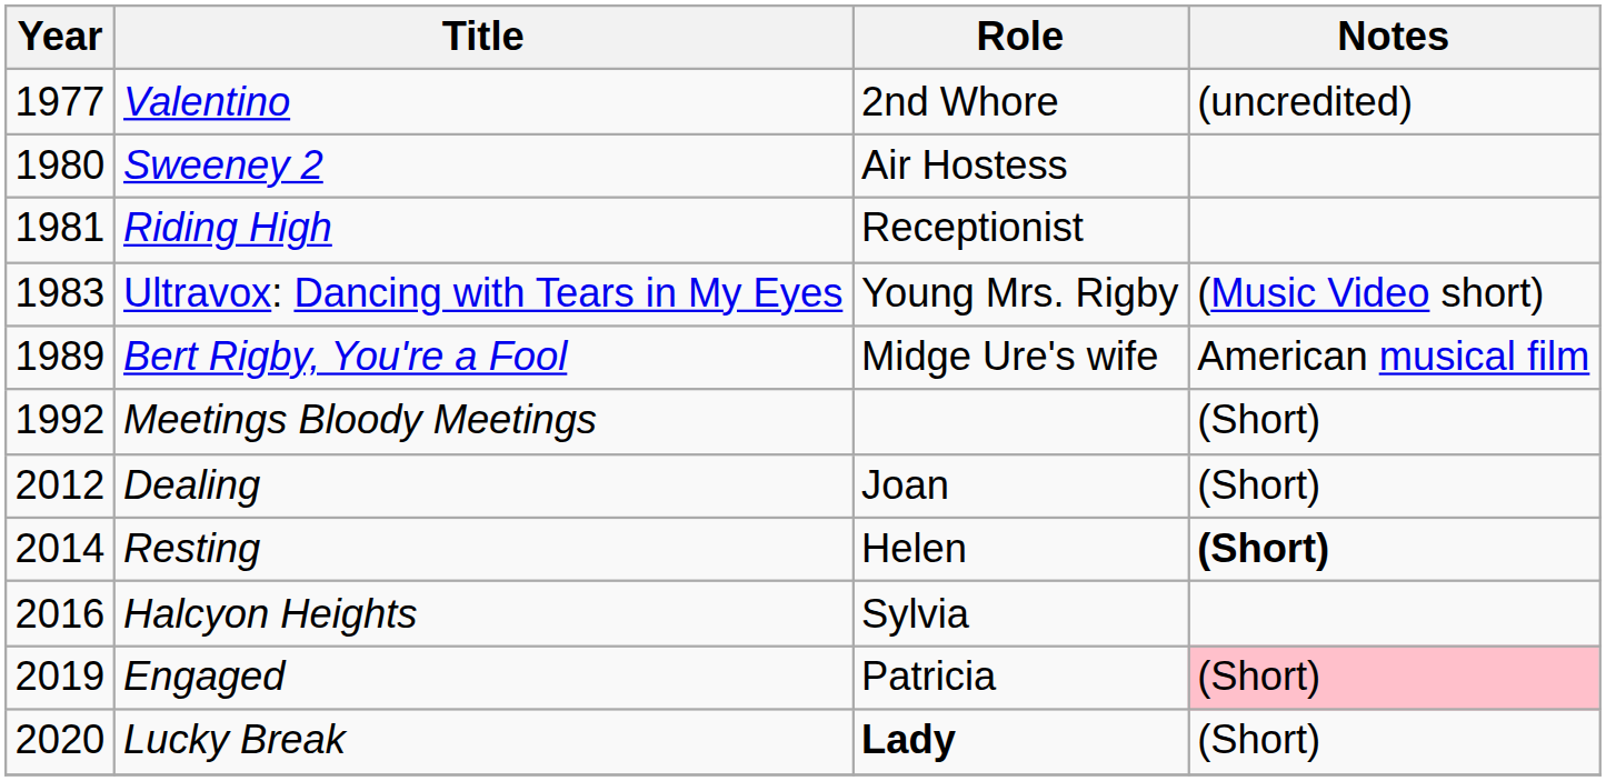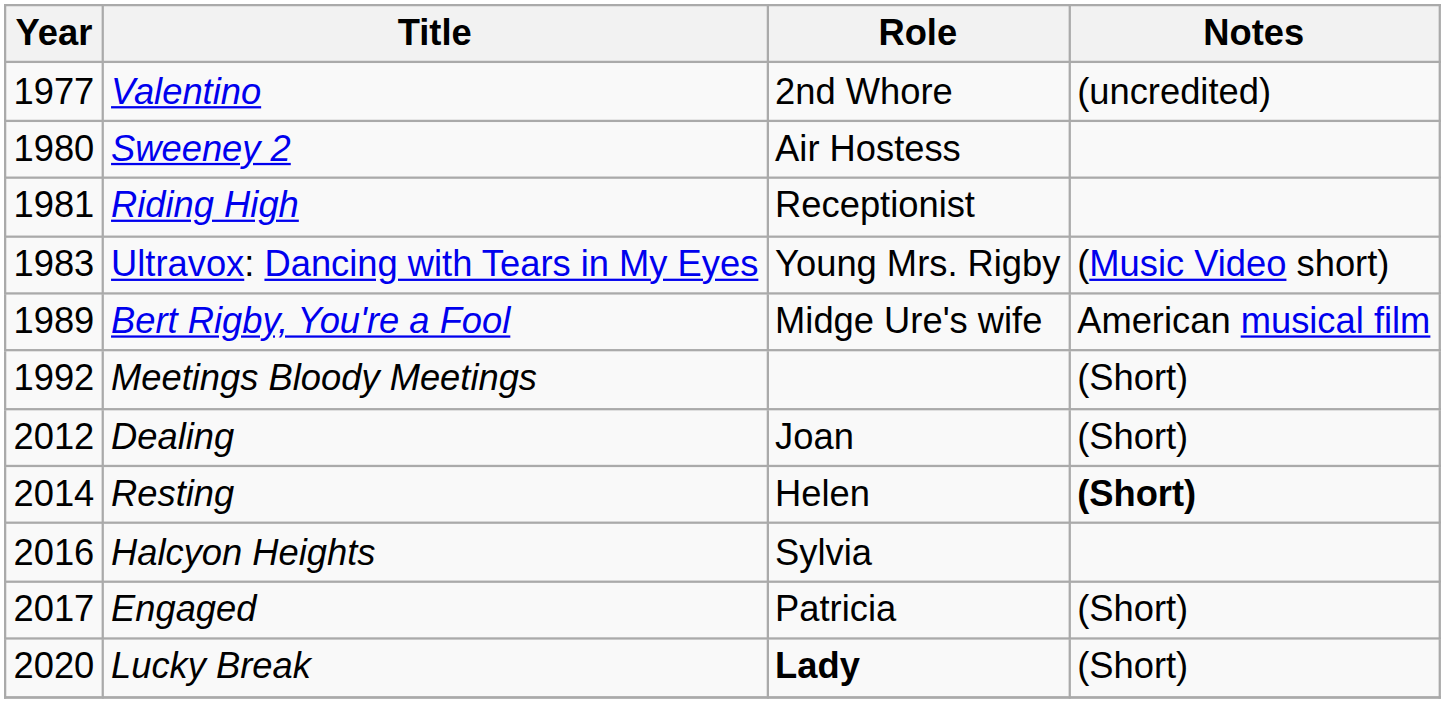Engaged | Year: 2019 -> 2017
Engaged | Notes: pink background -> no background
